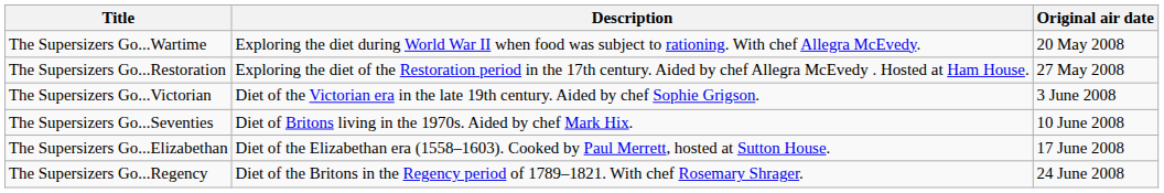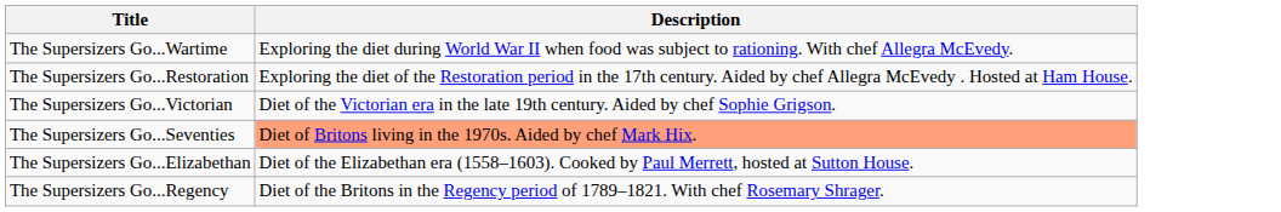- column: Original air date | 20 May 2008 | 27 May 2008 | 3 June 2008 | 10 June 2008 | 17 June 2008 | 24 June 2008
The Supersizers Go...Seventies | Description: no background -> lightsalmon background
